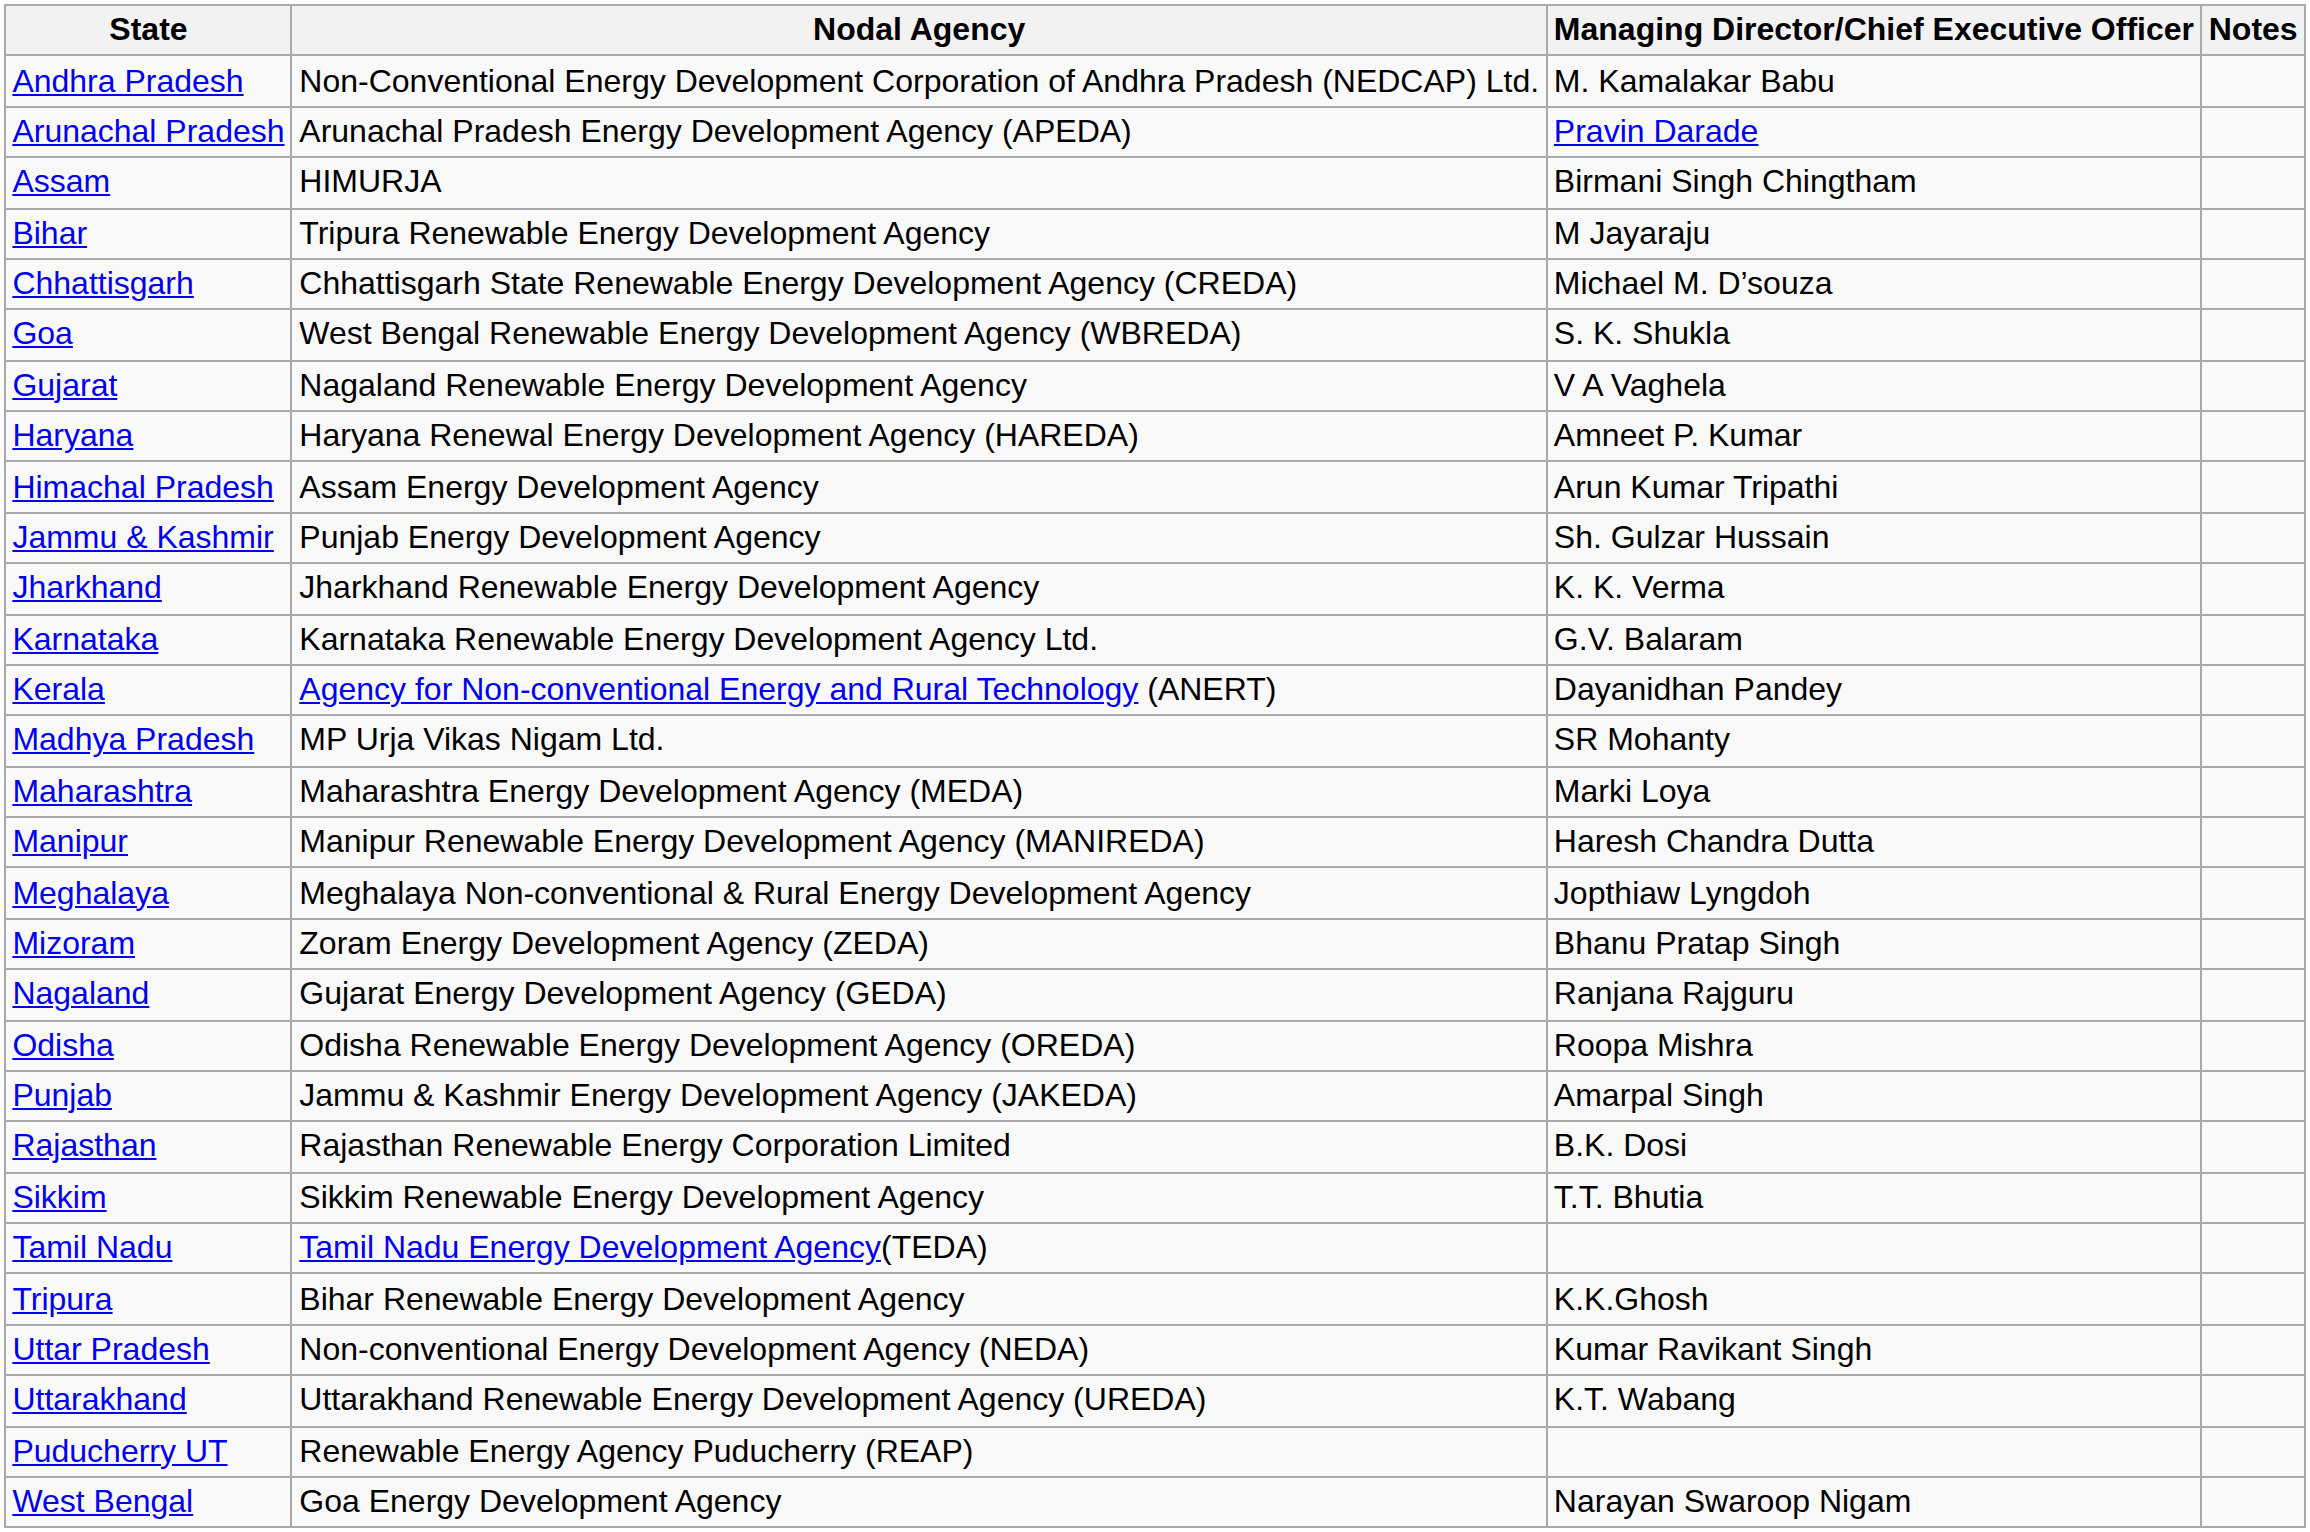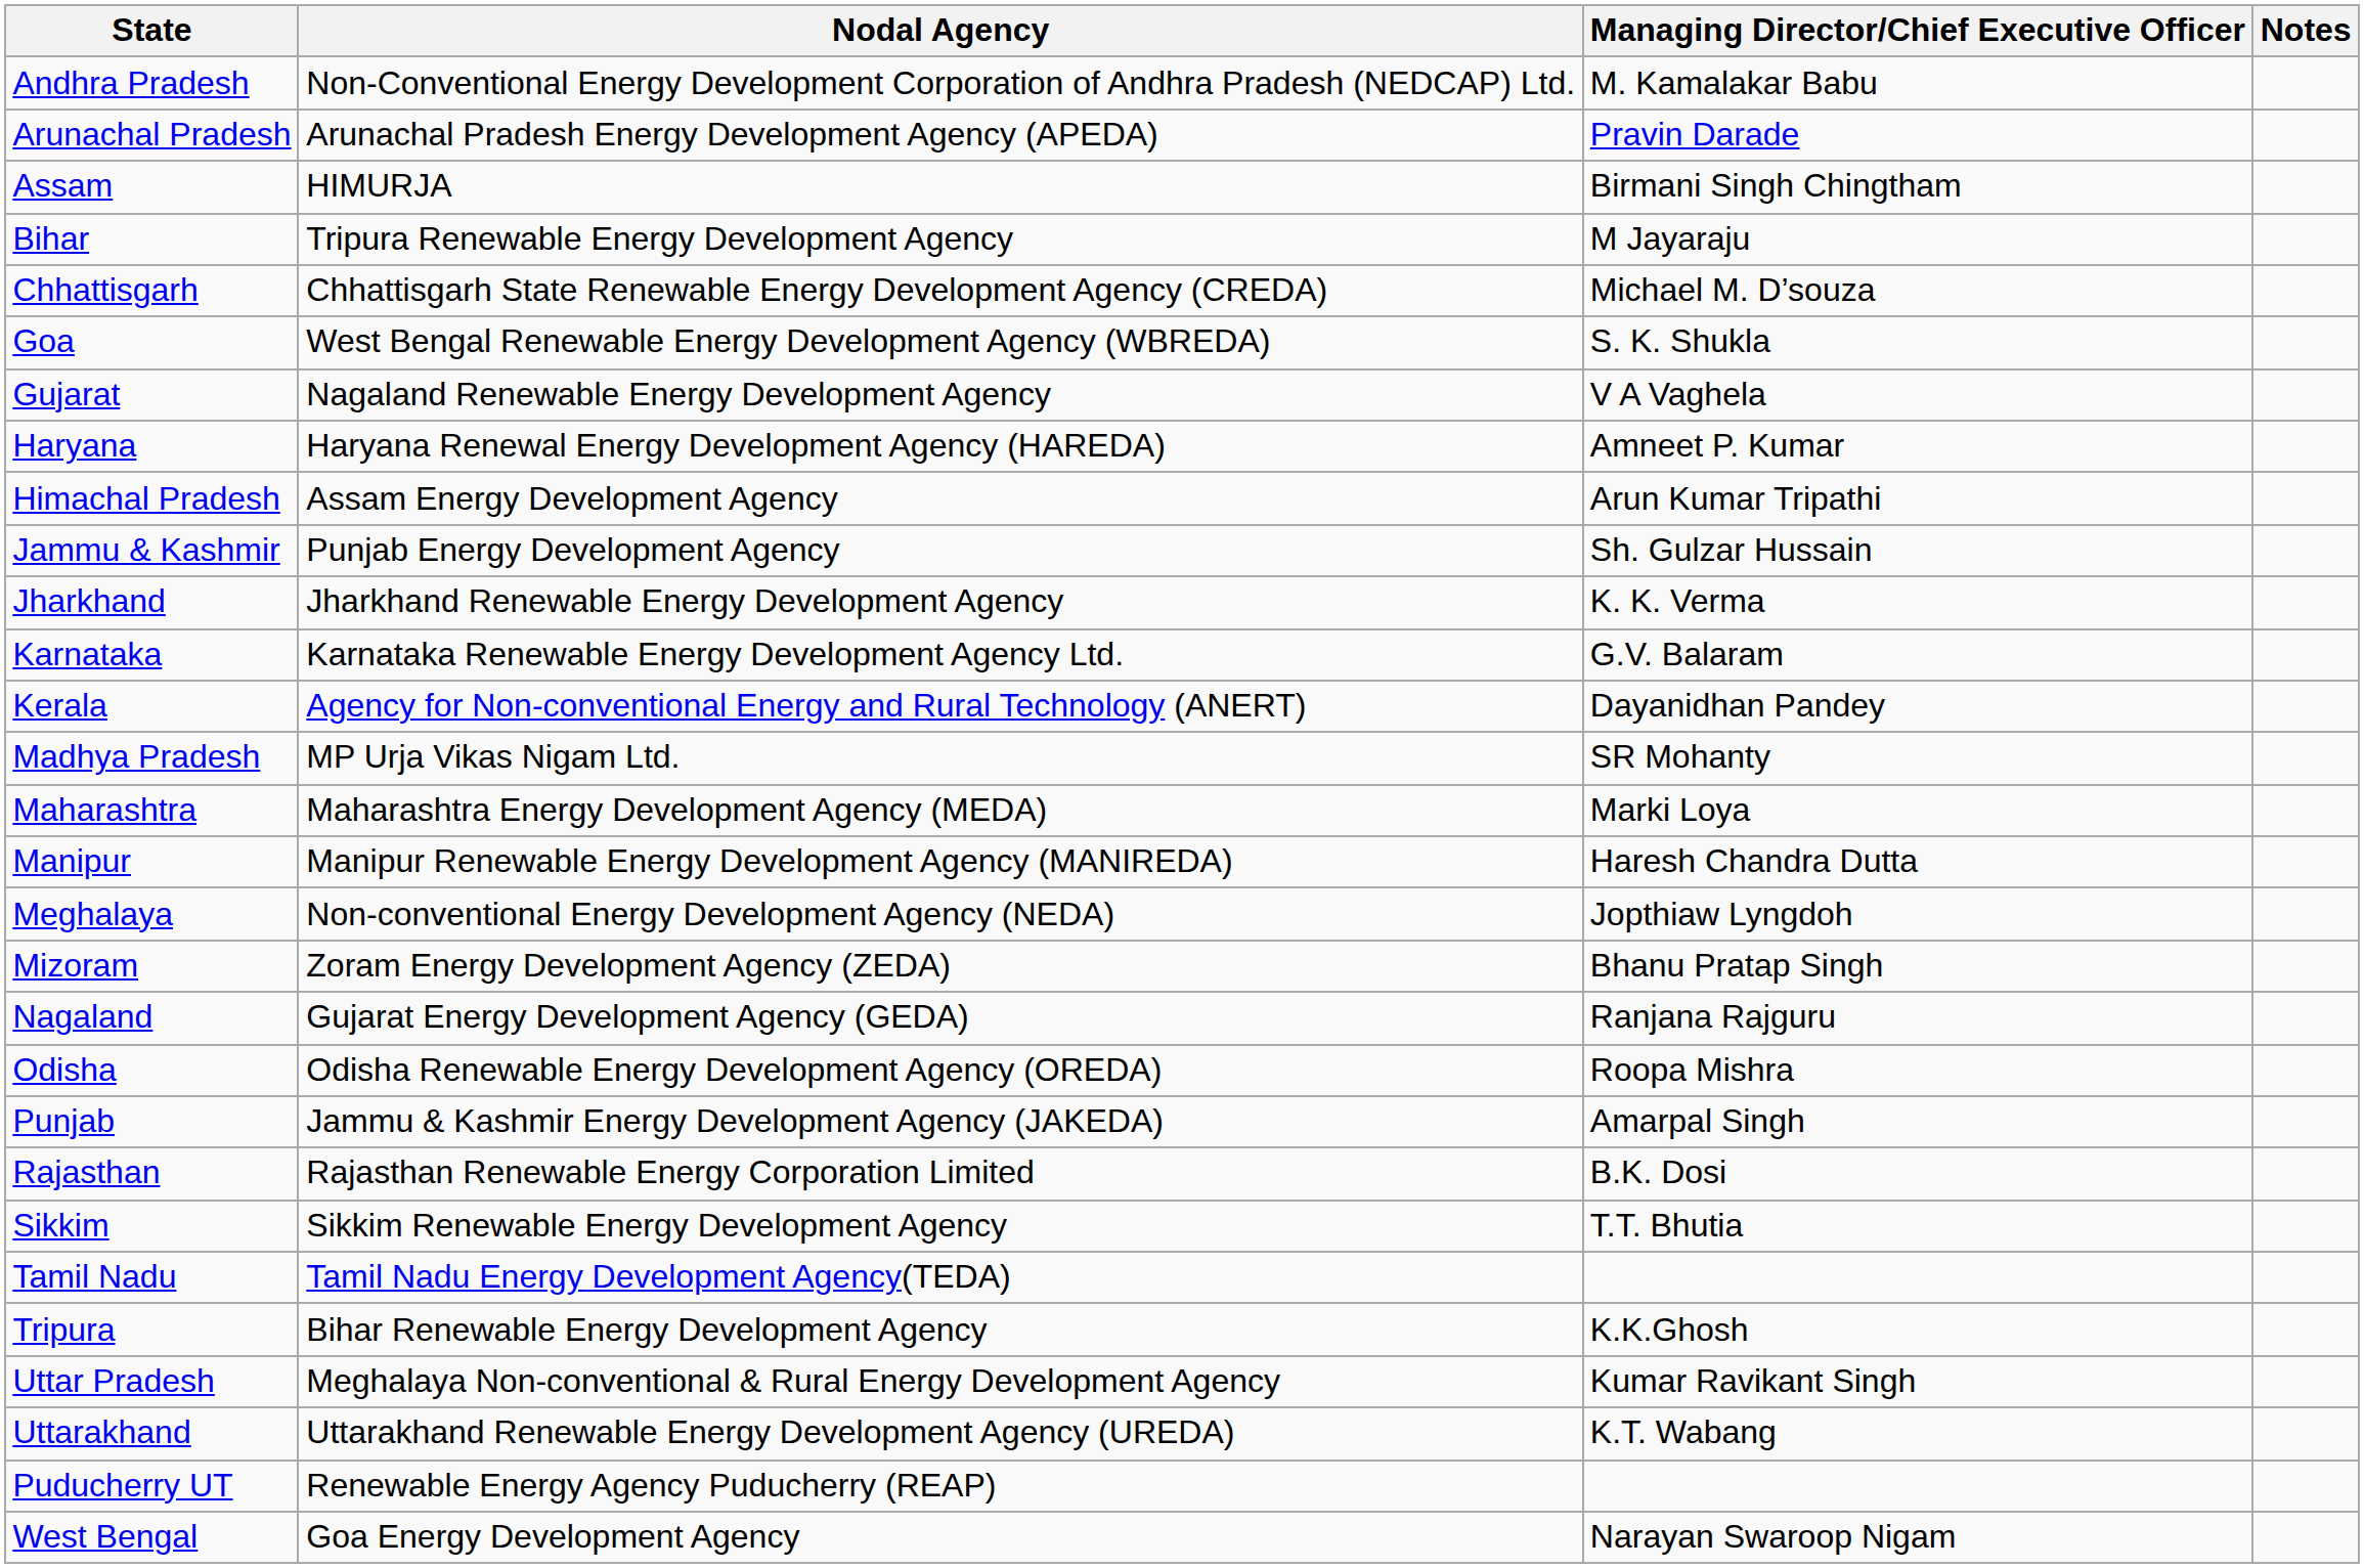Meghalaya | Nodal Agency: Meghalaya Non-conventional & Rural Energy Development Agency -> Non-conventional Energy Development Agency (NEDA)
Uttar Pradesh | Nodal Agency: Non-conventional Energy Development Agency (NEDA) -> Meghalaya Non-conventional & Rural Energy Development Agency
